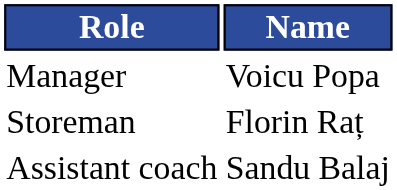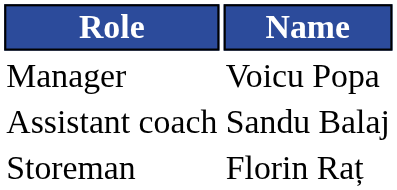rows swapped: Assistant coach <-> Storeman
